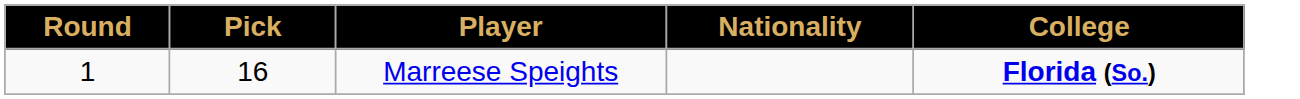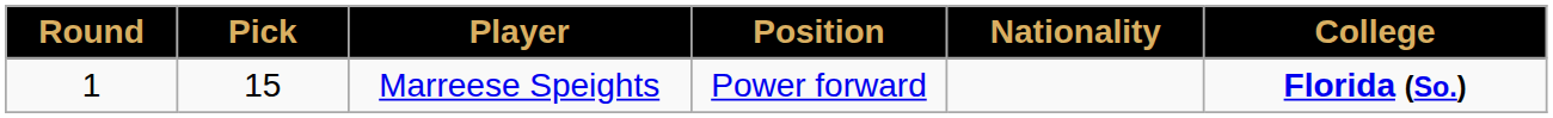+ column: Position | Power forward
Marreese Speights | Pick: 16 -> 15
